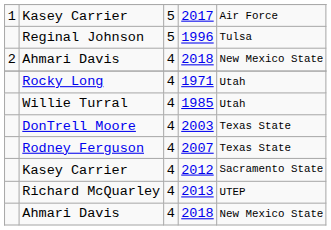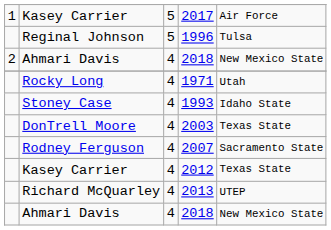- row: Willie Turral | 4 | 1985 | Utah
+ row: Stoney Case | 4 | 1993 | Idaho State
2007 | column 5: Texas State -> Sacramento State
2012 | column 5: Sacramento State -> Texas State
